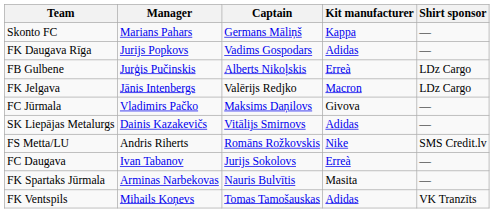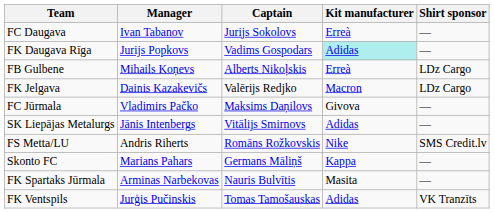rows swapped: FC Daugava <-> Skonto FC
FK Daugava Rīga | Kit manufacturer: no background -> paleturquoise background
FB Gulbene | Manager: Jurģis Pučinskis -> Mihails Koņevs
FK Jelgava | Manager: Jānis Intenbergs -> Dainis Kazakevičs
SK Liepājas Metalurgs | Manager: Dainis Kazakevičs -> Jānis Intenbergs
FK Ventspils | Manager: Mihails Koņevs -> Jurģis Pučinskis
